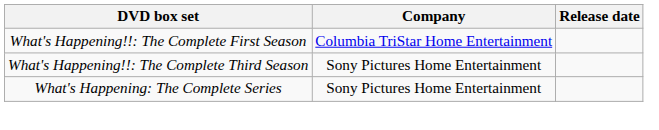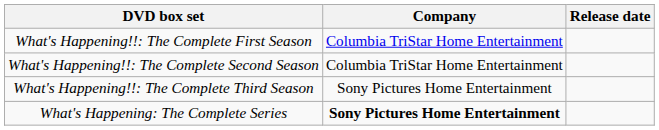+ row: What's Happening!!: The Complete Second Season | Columbia TriStar Home Entertainment
What's Happening: The Complete Series | Company: normal -> bold
